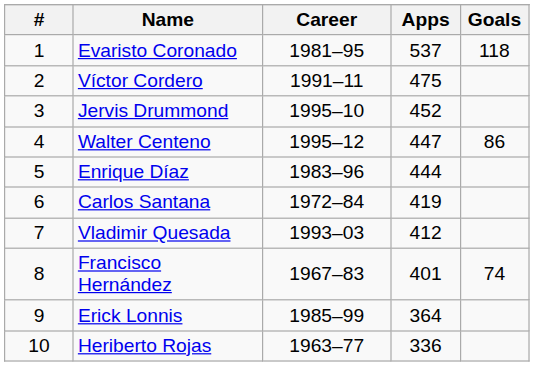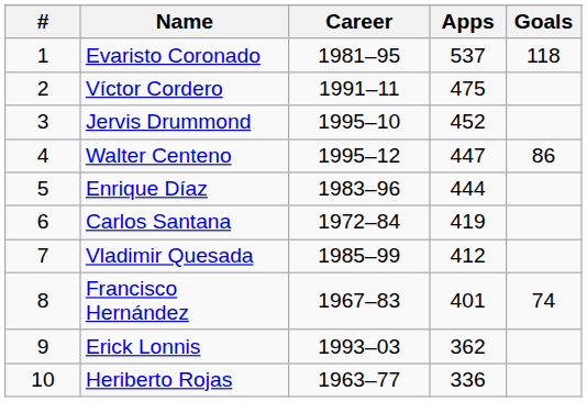Vladimir Quesada | Career: 1993–03 -> 1985–99
Erick Lonnis | Career: 1985–99 -> 1993–03
Erick Lonnis | Apps: 364 -> 362
